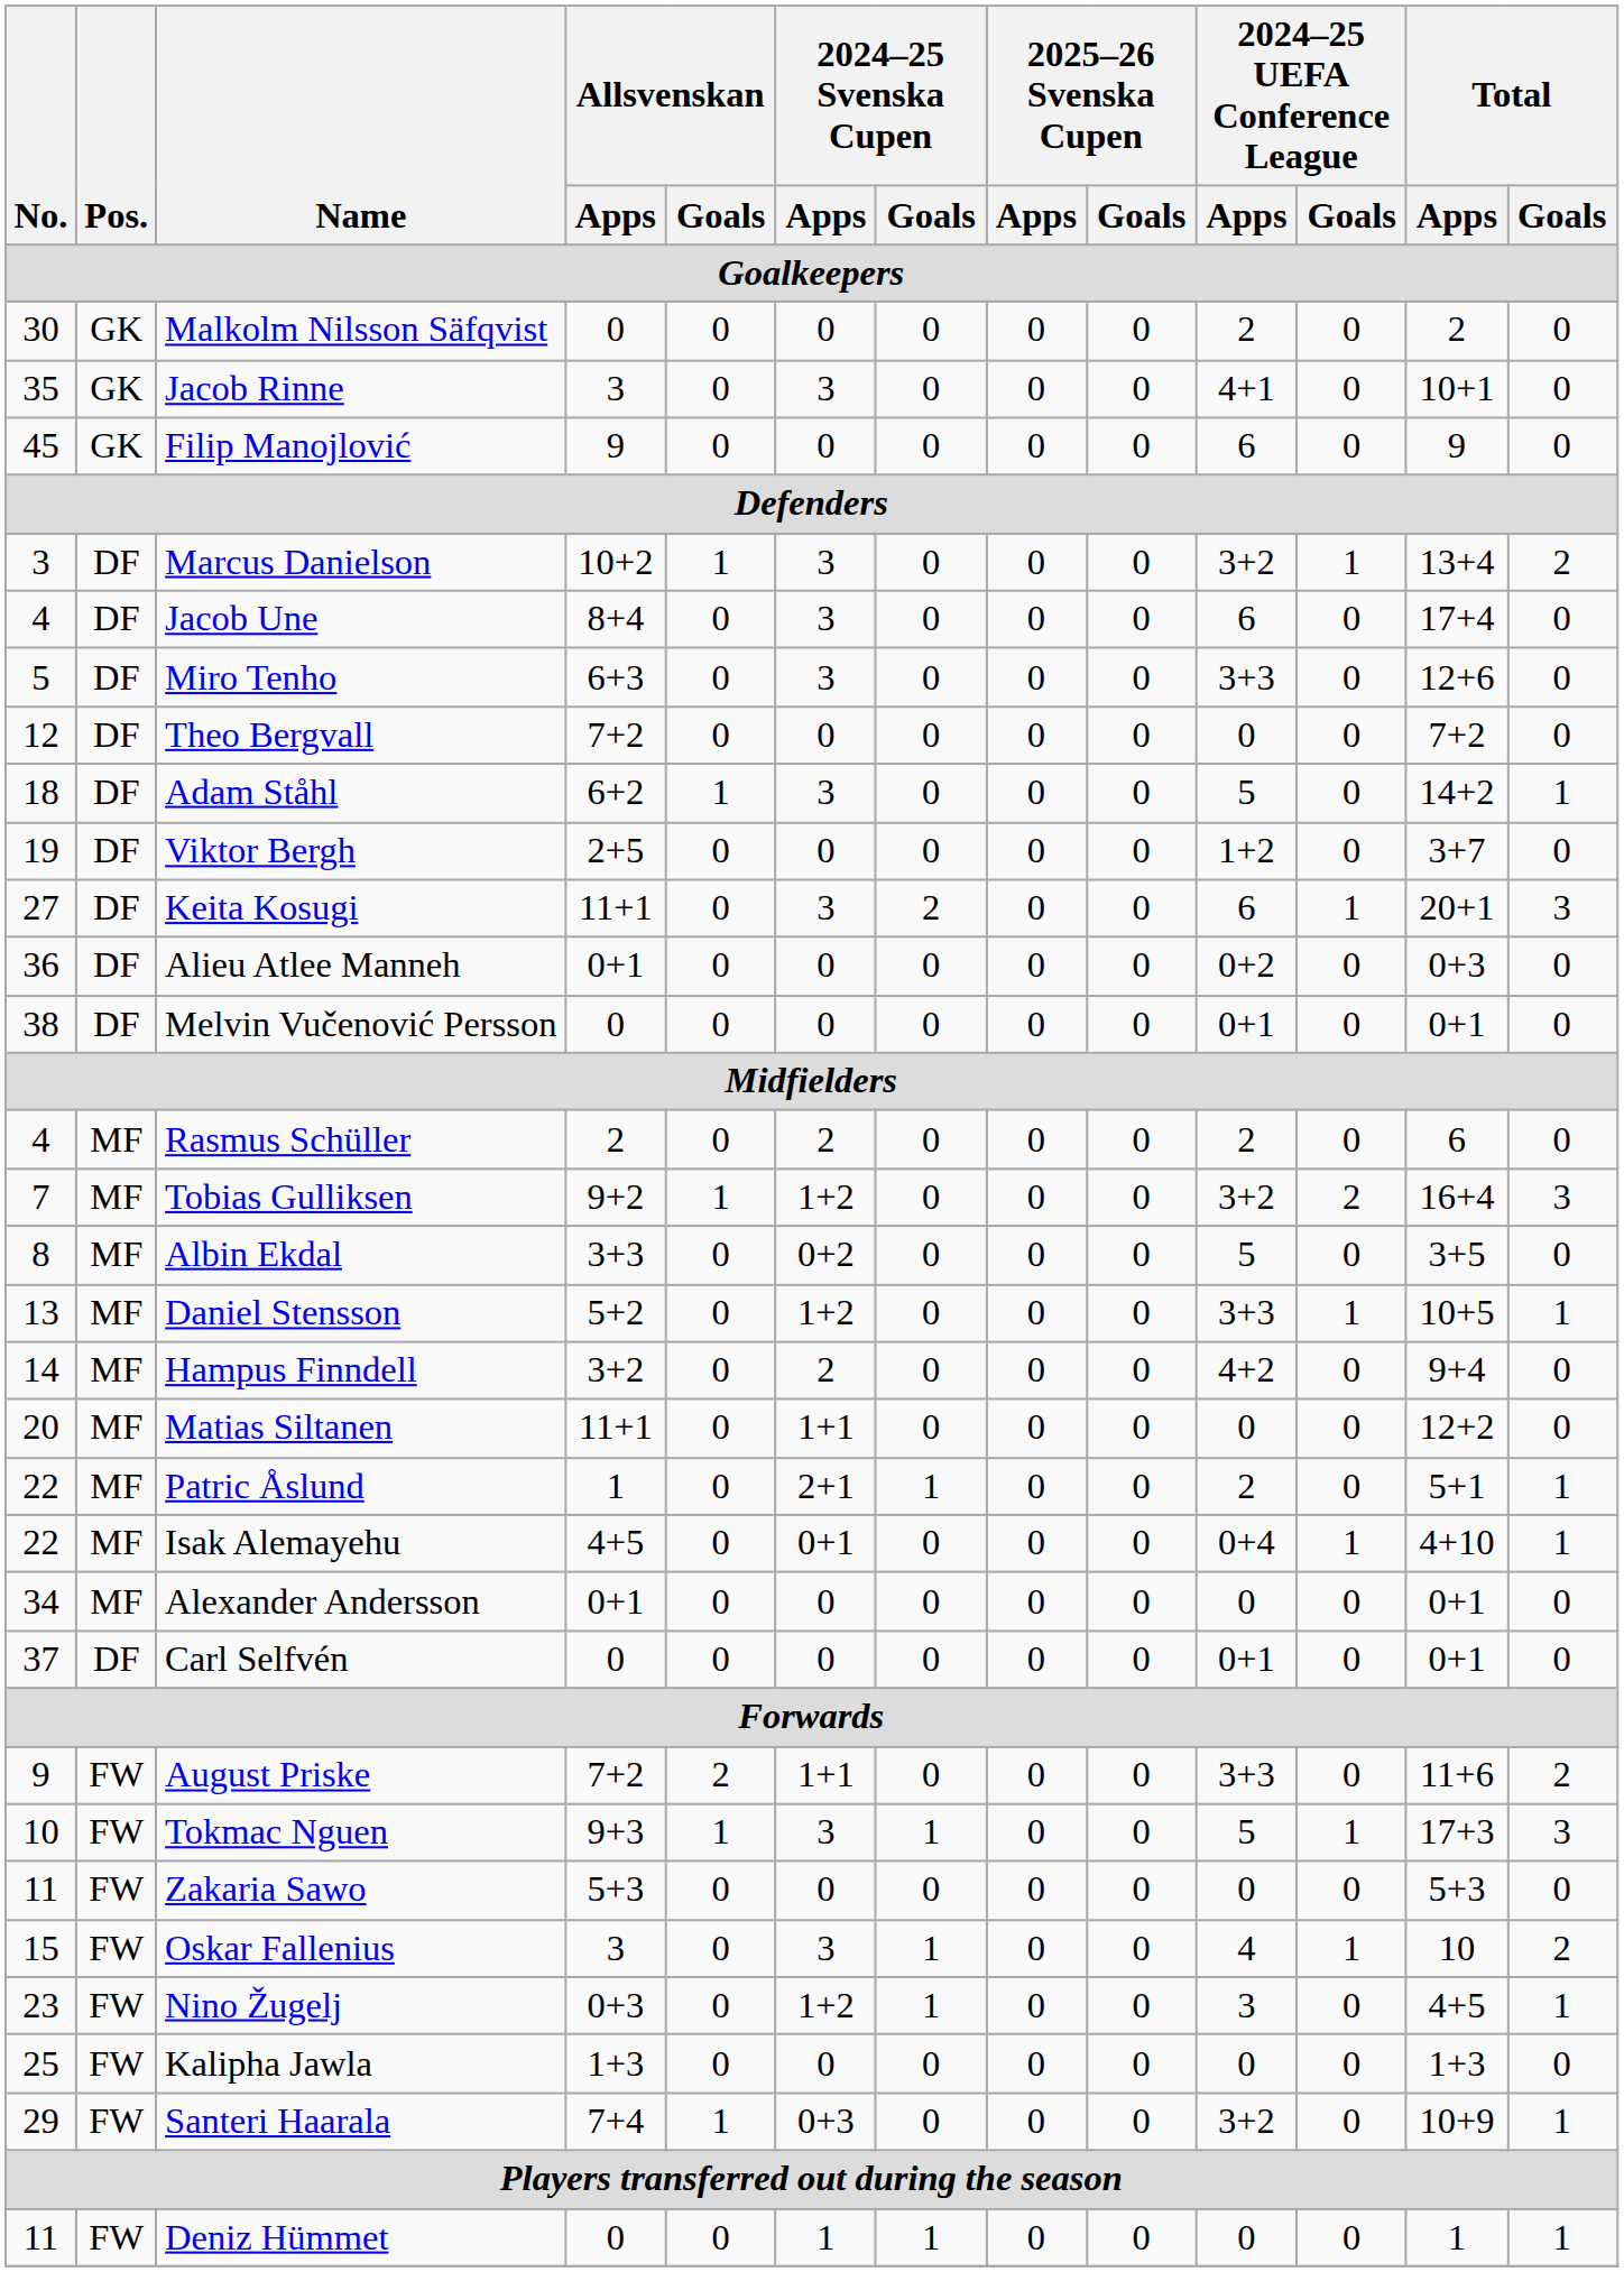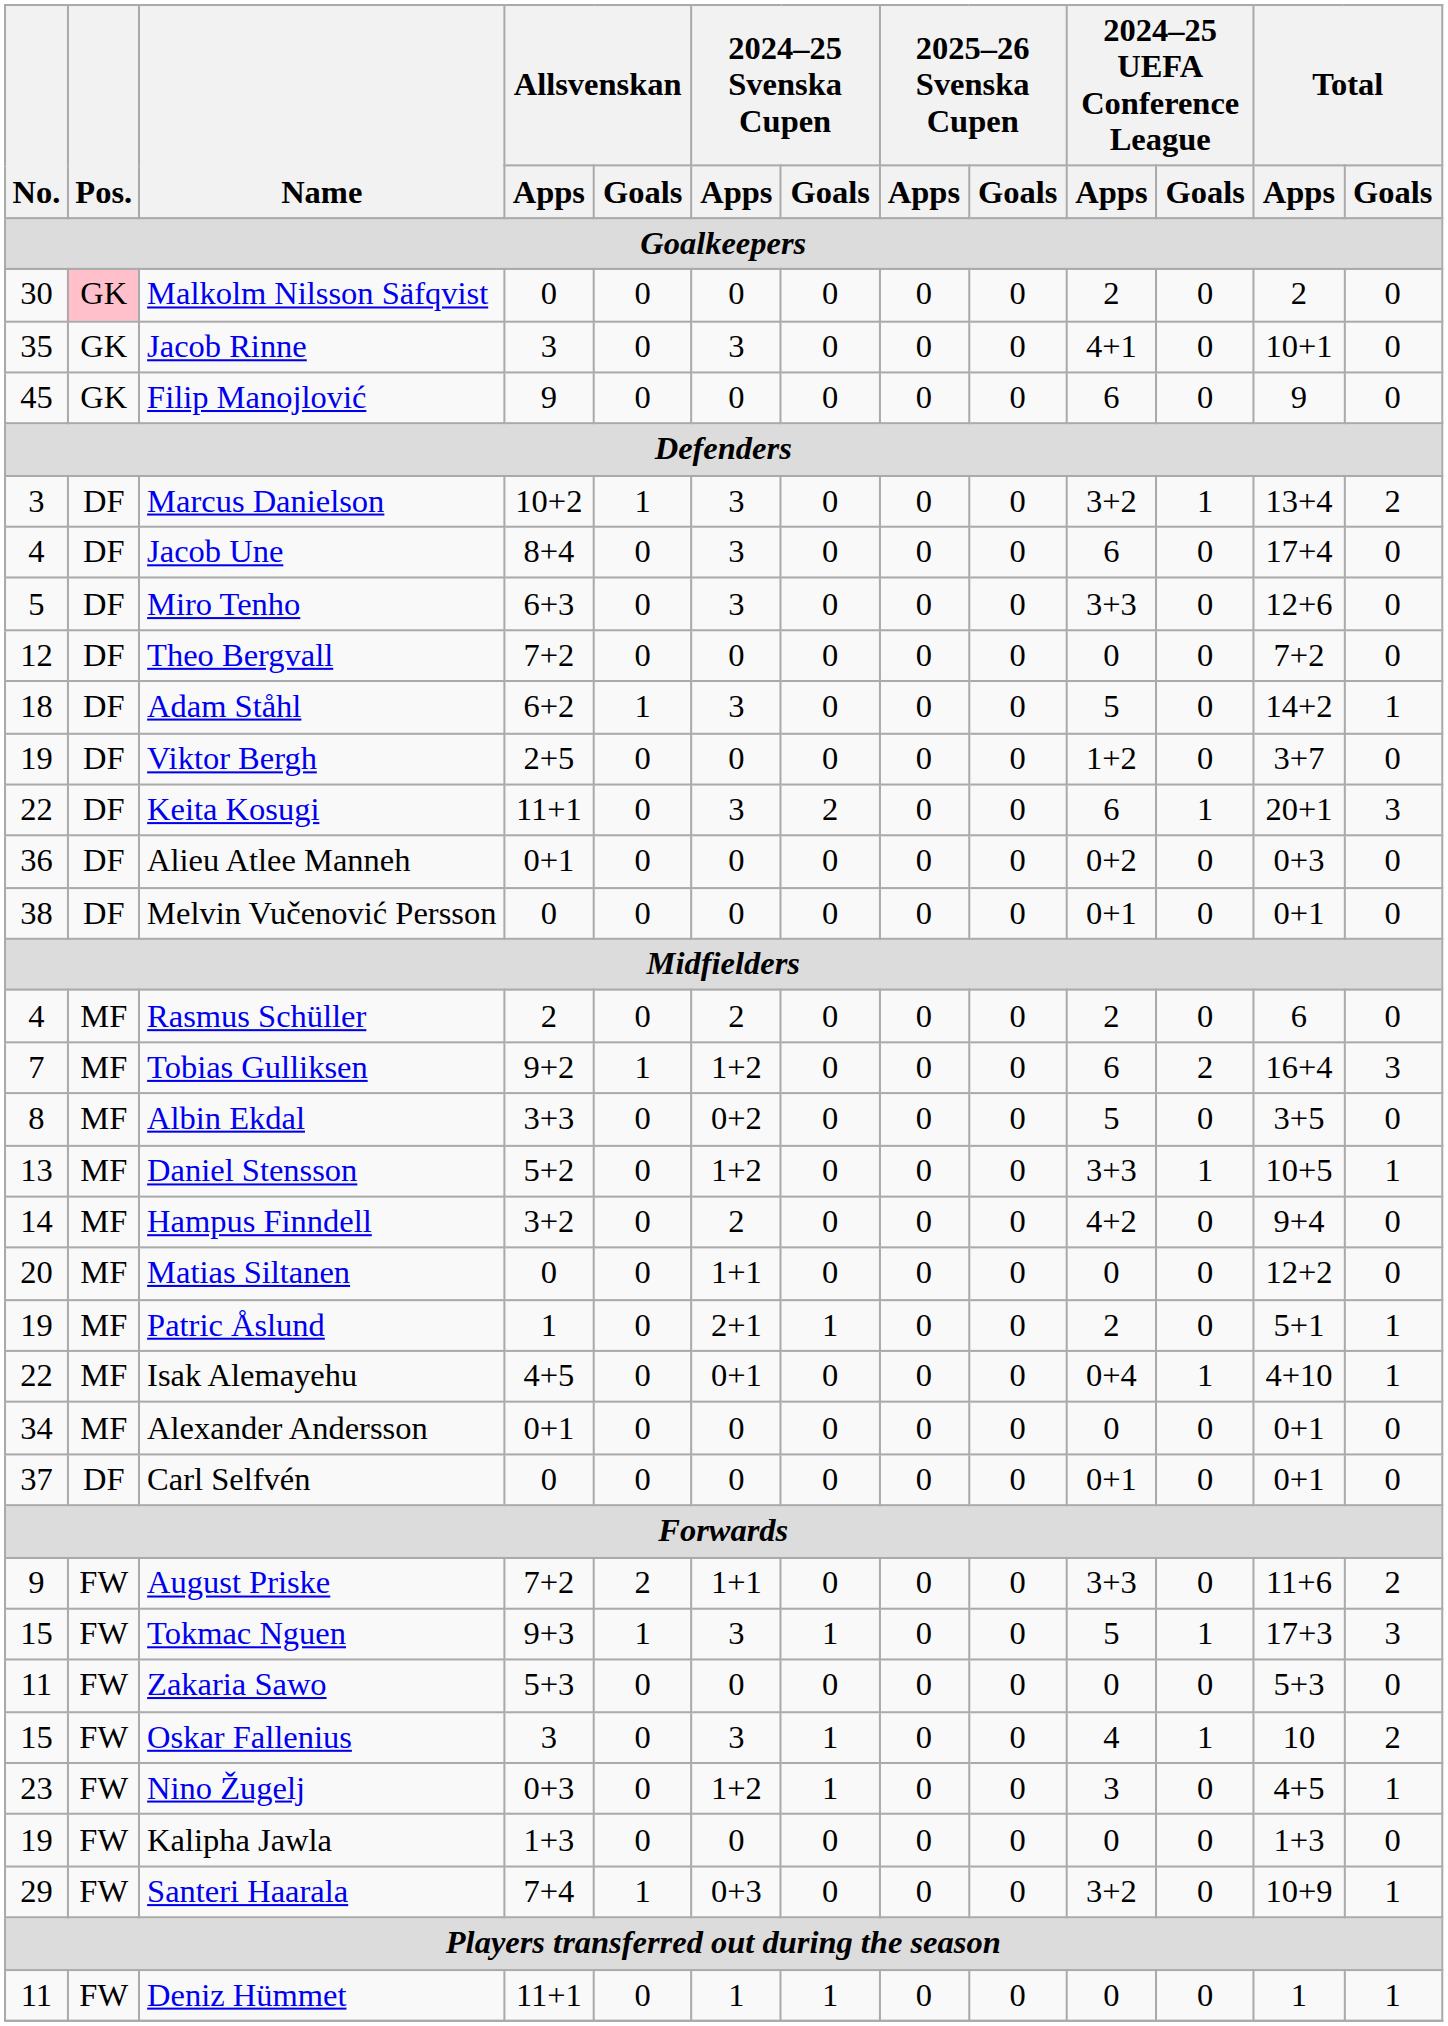Malkolm Nilsson Säfqvist | Pos.: no background -> pink background
Keita Kosugi | No.: 27 -> 22
Tobias Gulliksen | 2024–25 UEFA Conference League / Apps: 3+2 -> 6
Matias Siltanen | Allsvenskan / Apps: 11+1 -> 0
Patric Åslund | No.: 22 -> 19
Tokmac Nguen | No.: 10 -> 15
Kalipha Jawla | No.: 25 -> 19
Deniz Hümmet | Allsvenskan / Apps: 0 -> 11+1
